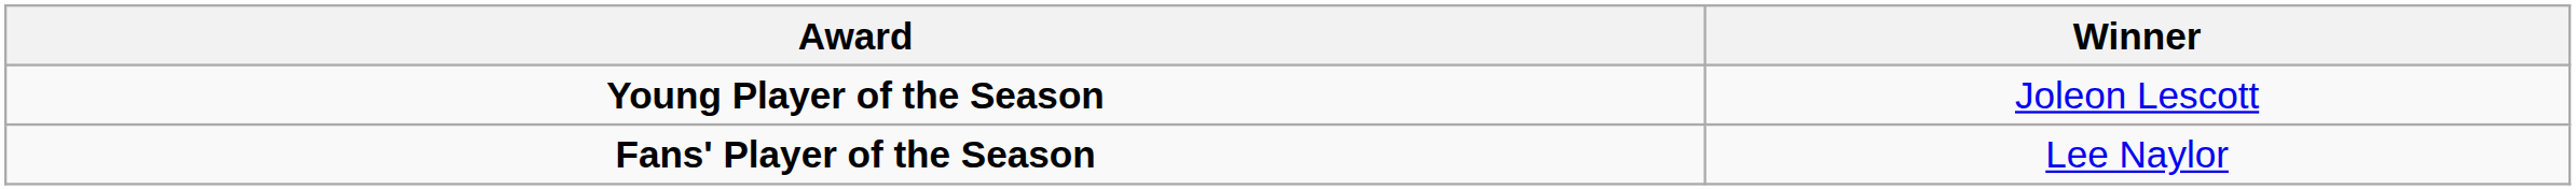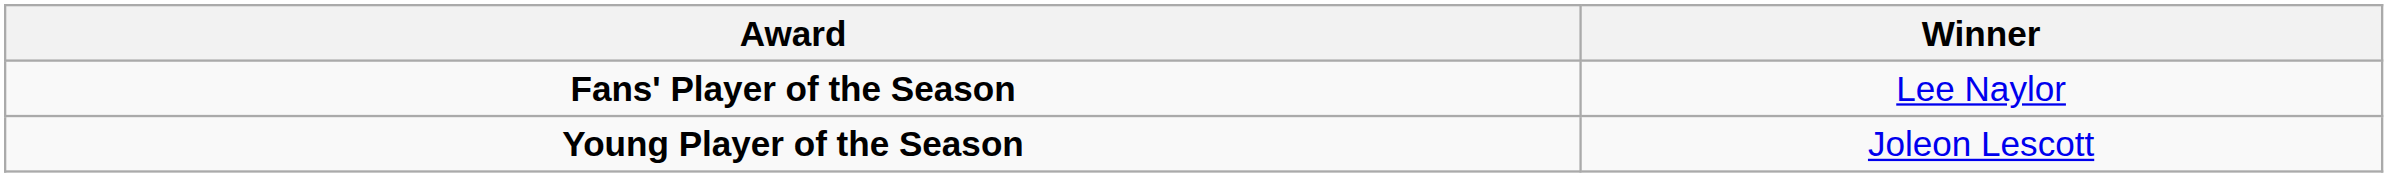rows swapped: Fans' Player of the Season <-> Young Player of the Season
